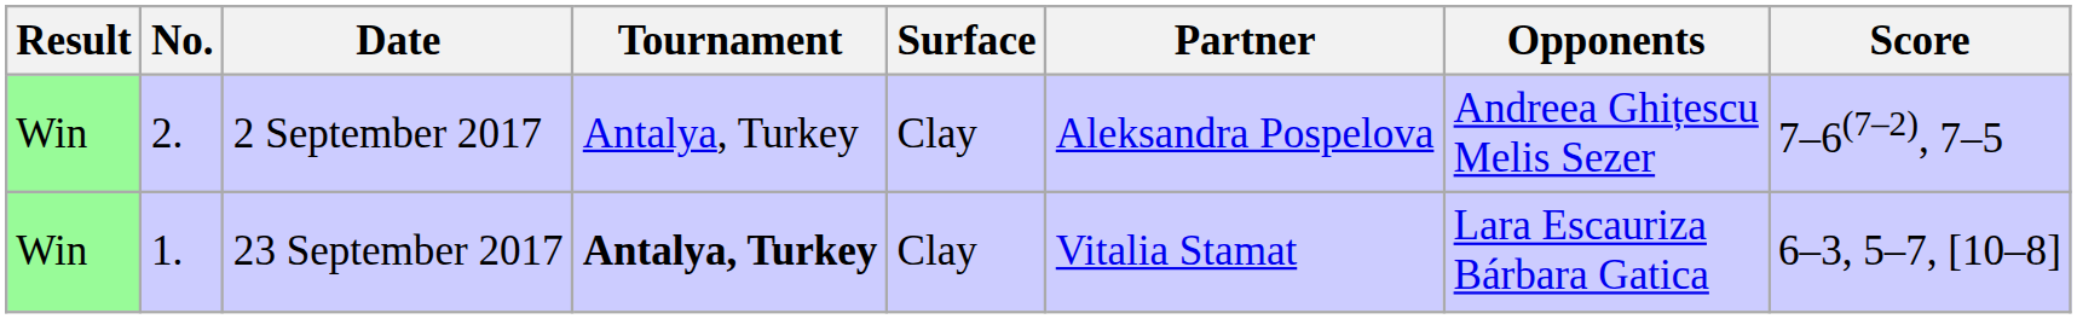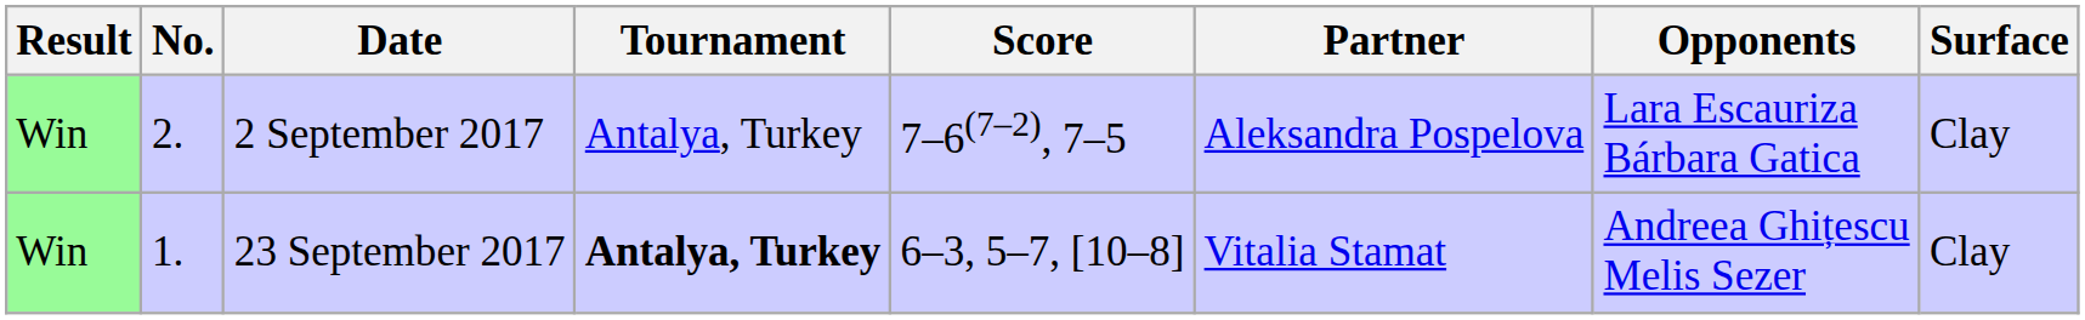columns swapped: Surface <-> Score
2 September 2017 | Opponents: Andreea Ghițescu Melis Sezer -> Lara Escauriza Bárbara Gatica
23 September 2017 | Opponents: Lara Escauriza Bárbara Gatica -> Andreea Ghițescu Melis Sezer
